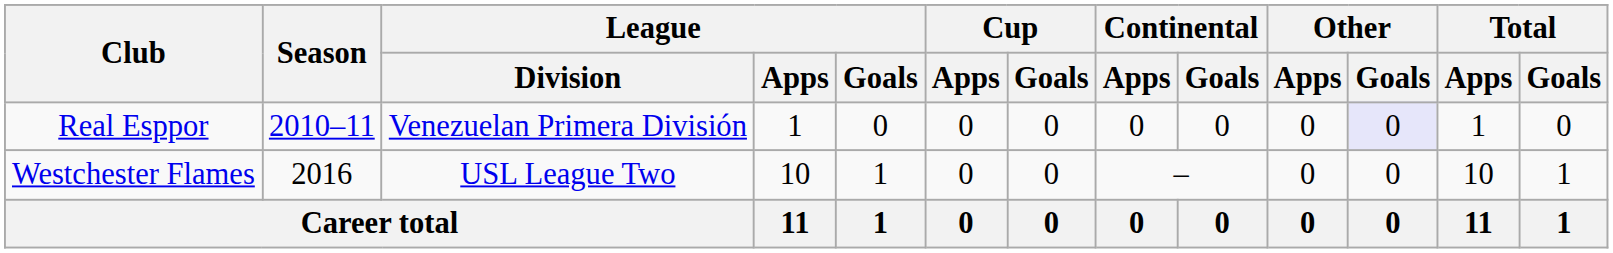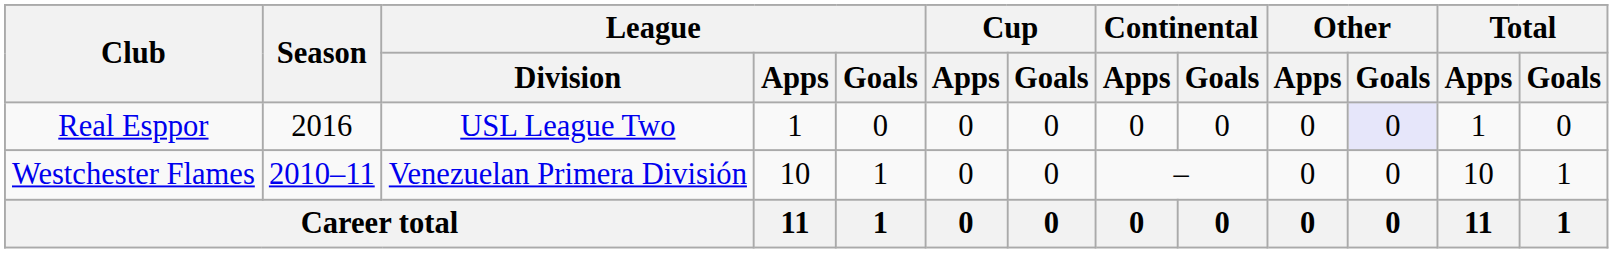Real Esppor | Season: 2010–11 -> 2016
Real Esppor | League / Division: Venezuelan Primera División -> USL League Two
Westchester Flames | Season: 2016 -> 2010–11
Westchester Flames | League / Division: USL League Two -> Venezuelan Primera División
